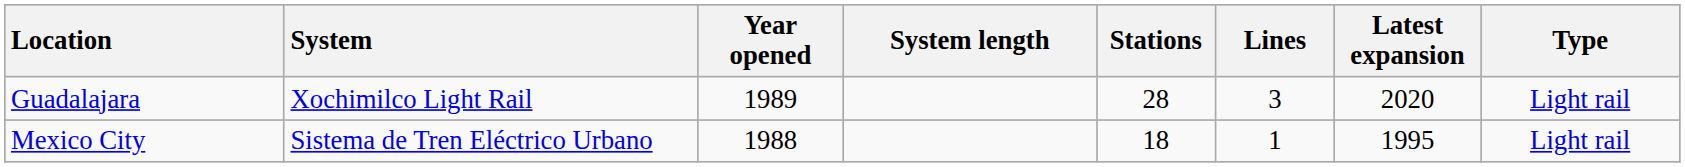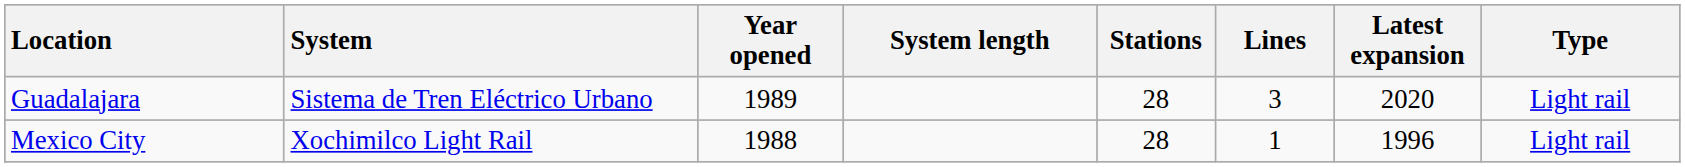Guadalajara | System: Xochimilco Light Rail -> Sistema de Tren Eléctrico Urbano
Mexico City | System: Sistema de Tren Eléctrico Urbano -> Xochimilco Light Rail
Mexico City | Stations: 18 -> 28
Mexico City | Latest expansion: 1995 -> 1996
